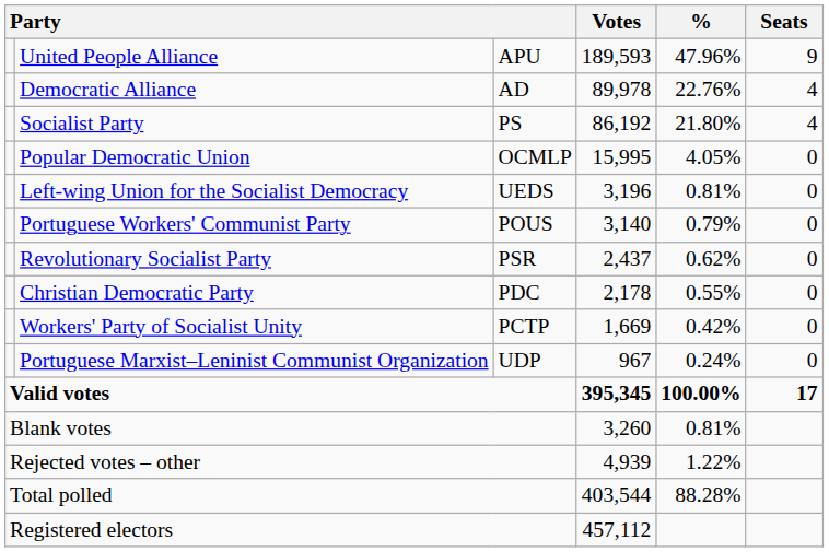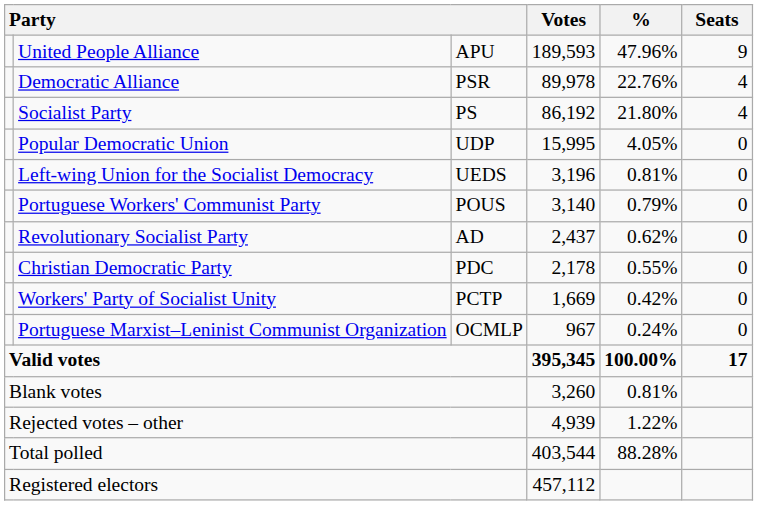Democratic Alliance | column 3: AD -> PSR
Popular Democratic Union | column 3: OCMLP -> UDP
Revolutionary Socialist Party | column 3: PSR -> AD
Portuguese Marxist–Leninist Communist Organization | column 3: UDP -> OCMLP
